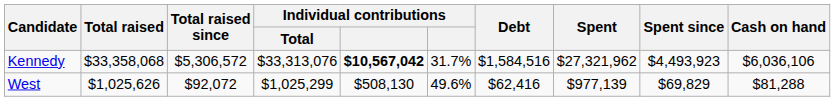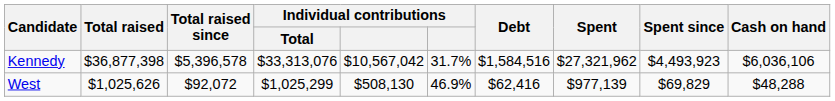Kennedy | Total raised: $33,358,068 -> $36,877,398
Kennedy | Total raised since: $5,306,572 -> $5,396,578
Kennedy | column 5: bold -> normal
West | column 6: 49.6% -> 46.9%
West | Cash on hand: $81,288 -> $48,288
